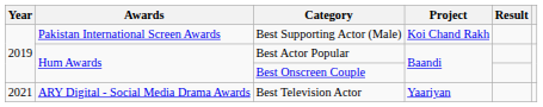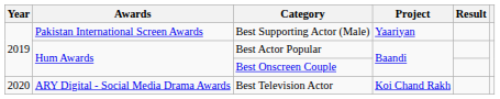Best Supporting Actor (Male) | Project: Koi Chand Rakh -> Yaariyan
Best Television Actor | Year: 2021 -> 2020
Best Television Actor | Project: Yaariyan -> Koi Chand Rakh
